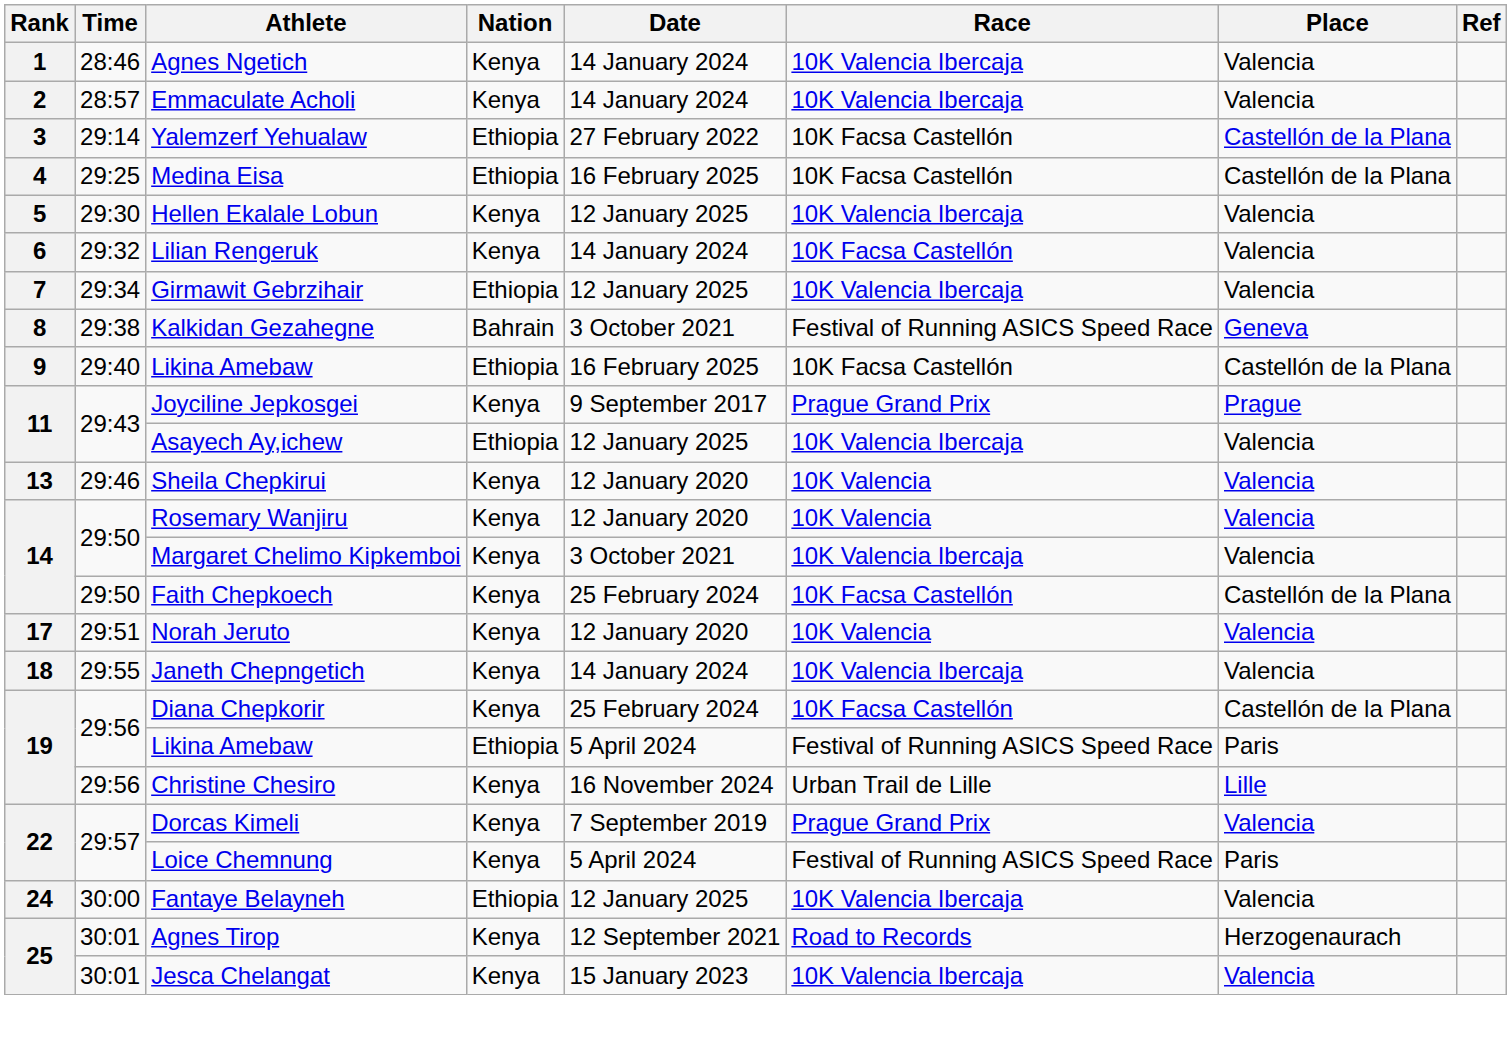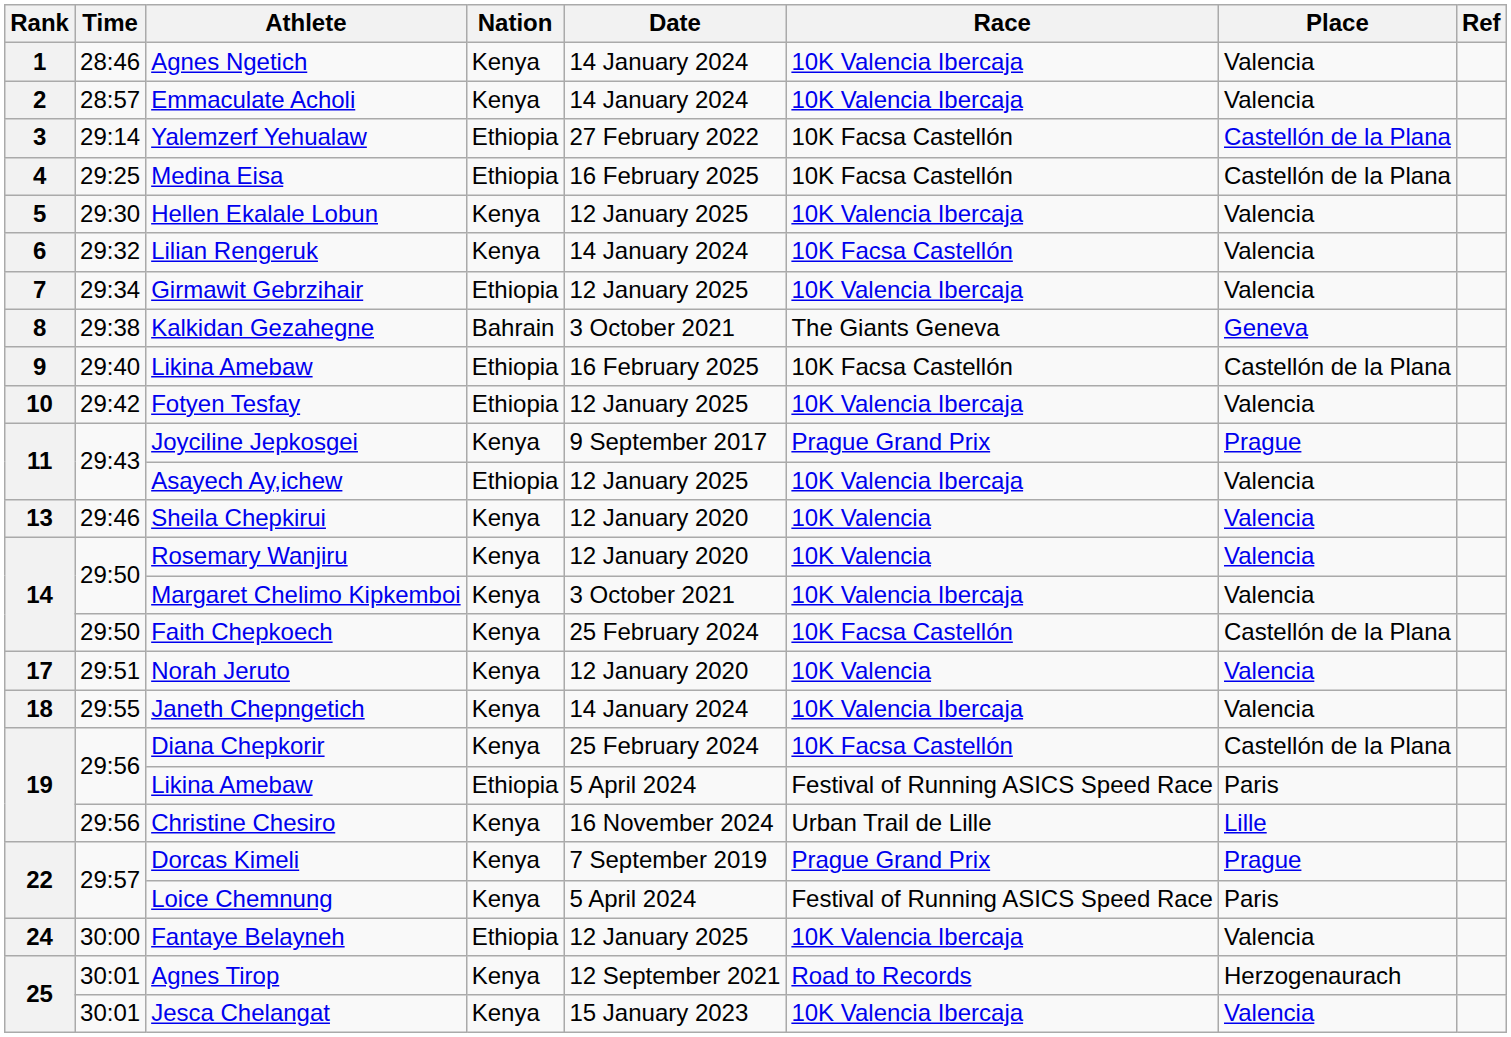Kalkidan Gezahegne | Race: Festival of Running ASICS Speed Race -> The Giants Geneva
+ row: 10 | 29:42 | Fotyen Tesfay | Ethiopia | 12 January 2025 | 10K Valencia Ibercaja | Valencia
Dorcas Kimeli | Place: Valencia -> Prague
